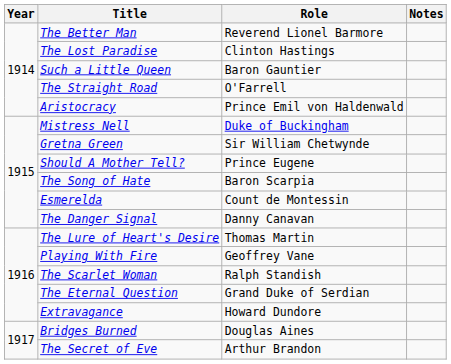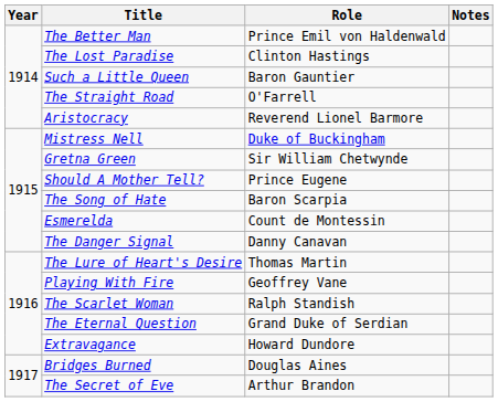The Better Man | Role: Reverend Lionel Barmore -> Prince Emil von Haldenwald
Aristocracy | Role: Prince Emil von Haldenwald -> Reverend Lionel Barmore
